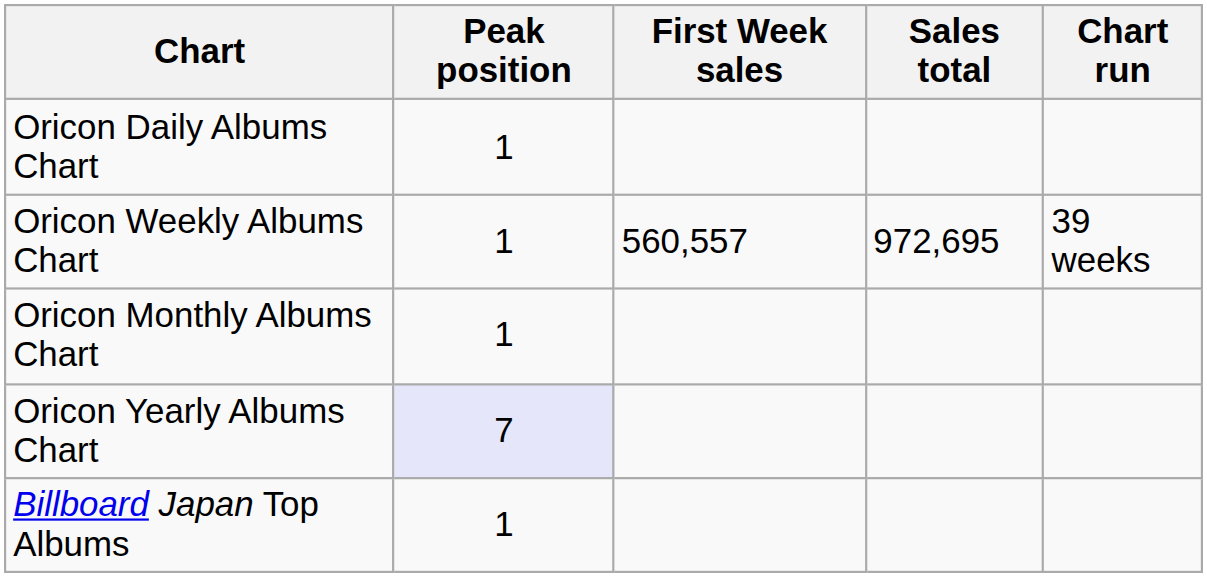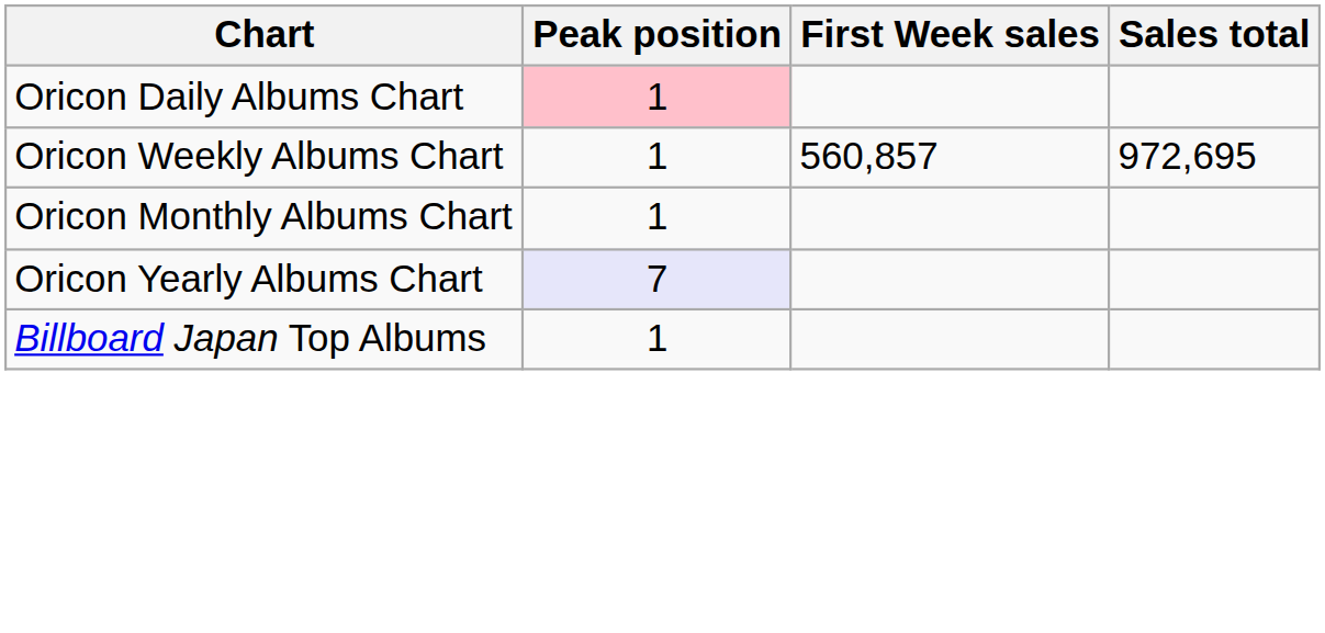- column: Chart run | 39 weeks
Oricon Daily Albums Chart | Peak position: no background -> pink background
Oricon Weekly Albums Chart | First Week sales: 560,557 -> 560,857
